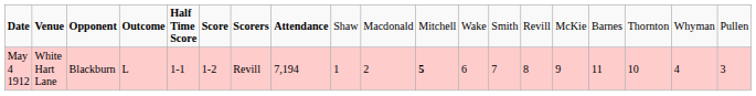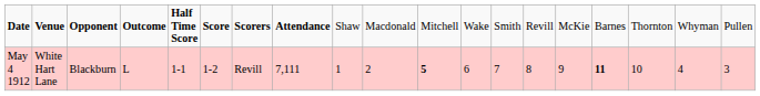May 4 1912 | column 8: 7,194 -> 7,111
May 4 1912 | column 16: normal -> bold
